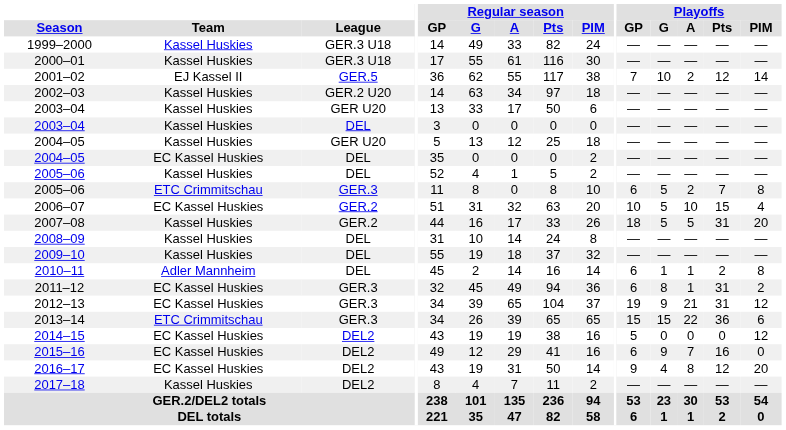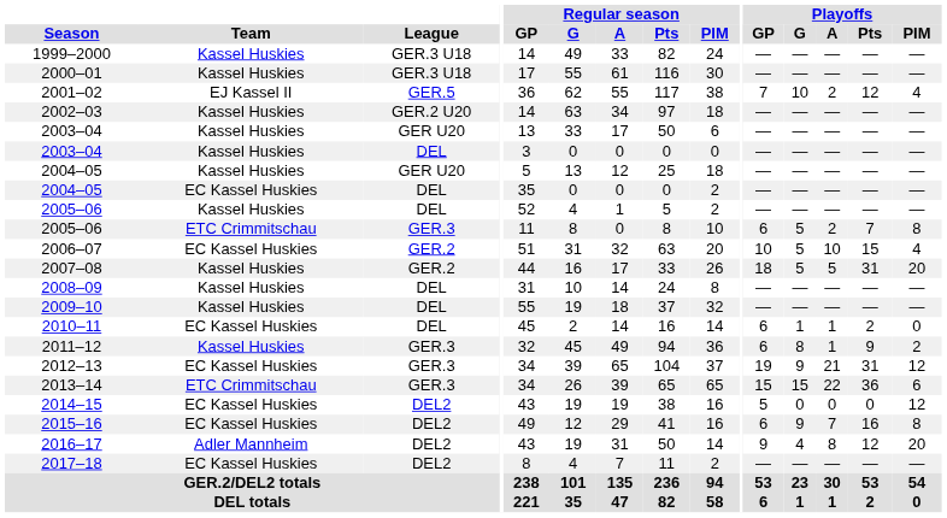2001–02 | Playoffs / PIM: 14 -> 4
2010–11 | Team: Adler Mannheim -> EC Kassel Huskies
2010–11 | Playoffs / PIM: 8 -> 0
2011–12 | Team: EC Kassel Huskies -> Kassel Huskies
2011–12 | Playoffs / Pts: 31 -> 9
2015–16 | Playoffs / PIM: 0 -> 8
2016–17 | Team: EC Kassel Huskies -> Adler Mannheim
2017–18 | Team: Kassel Huskies -> EC Kassel Huskies
